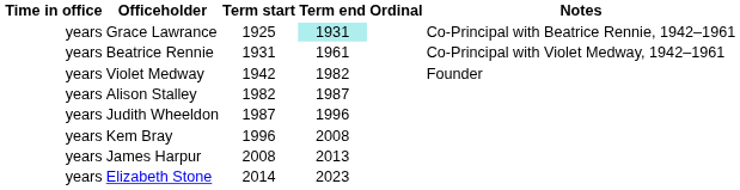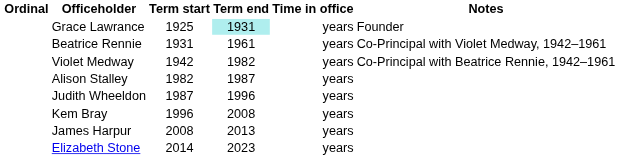columns swapped: Ordinal <-> Time in office
Grace Lawrance | Notes: Co-Principal with Beatrice Rennie, 1942–1961 -> Founder
Violet Medway | Notes: Founder -> Co-Principal with Beatrice Rennie, 1942–1961
